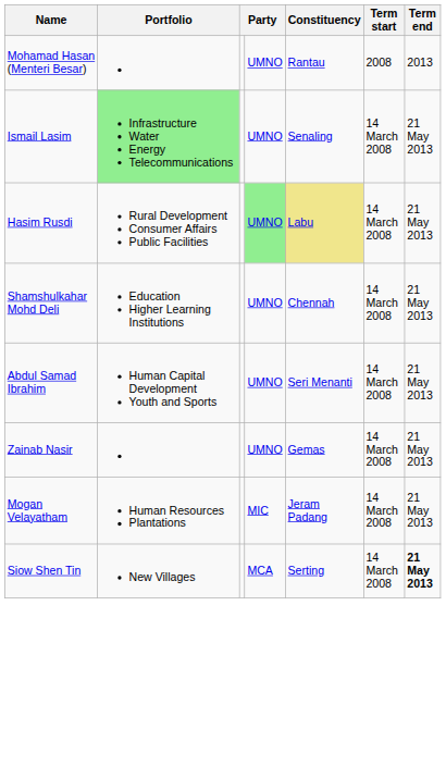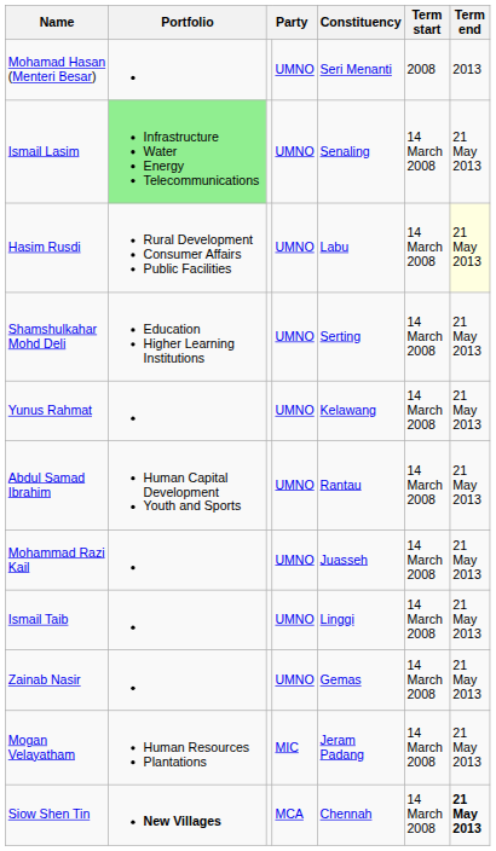Mohamad Hasan (Menteri Besar) | Constituency: Rantau -> Seri Menanti
Hasim Rusdi | column 4: lightgreen background -> no background
Hasim Rusdi | Constituency: khaki background -> no background
Hasim Rusdi | Term end: no background -> lightyellow background
Shamshulkahar Mohd Deli | Constituency: Chennah -> Serting
+ row: Yunus Rahmat | UMNO | Kelawang | 14 March 2008 | 21 May 2013
Abdul Samad Ibrahim | Constituency: Seri Menanti -> Rantau
+ row: Mohammad Razi Kail | UMNO | Juasseh | 14 March 2008 | 21 May 2013
+ row: Ismail Taib | UMNO | Linggi | 14 March 2008 | 21 May 2013
Siow Shen Tin | Portfolio: normal -> bold
Siow Shen Tin | Constituency: Serting -> Chennah
